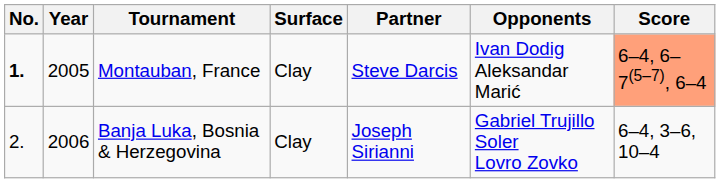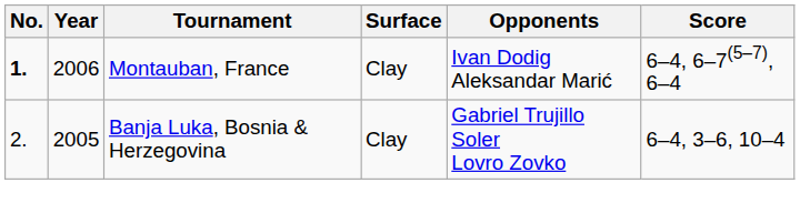- column: Partner | Steve Darcis | Joseph Sirianni
Montauban, France | Year: 2005 -> 2006
Montauban, France | Score: lightsalmon background -> no background
Banja Luka, Bosnia & Herzegovina | Year: 2006 -> 2005
